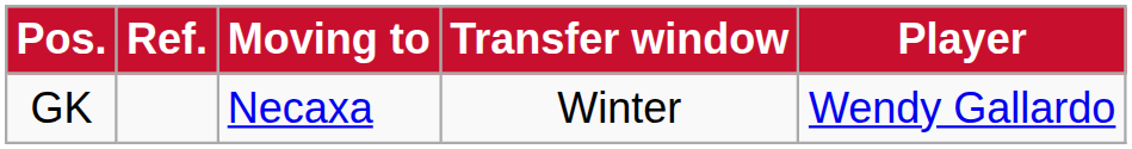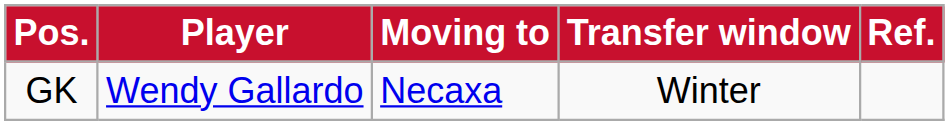columns swapped: Player <-> Ref.
